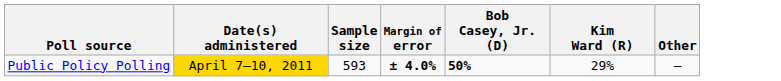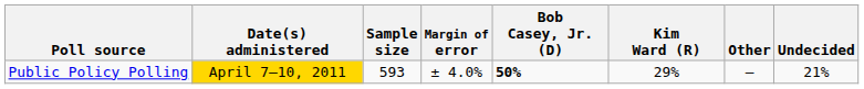+ column: Undecided | 21%
Public Policy Polling | Margin of error: bold -> normal
